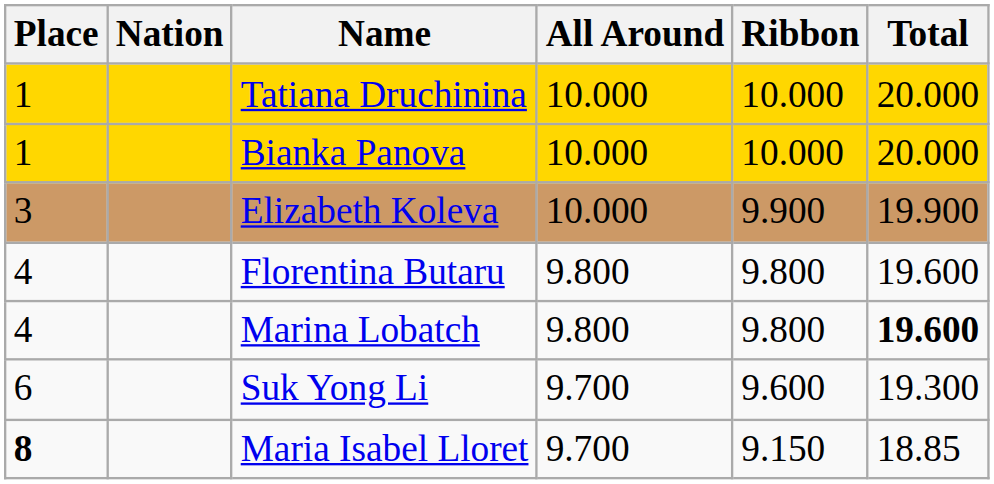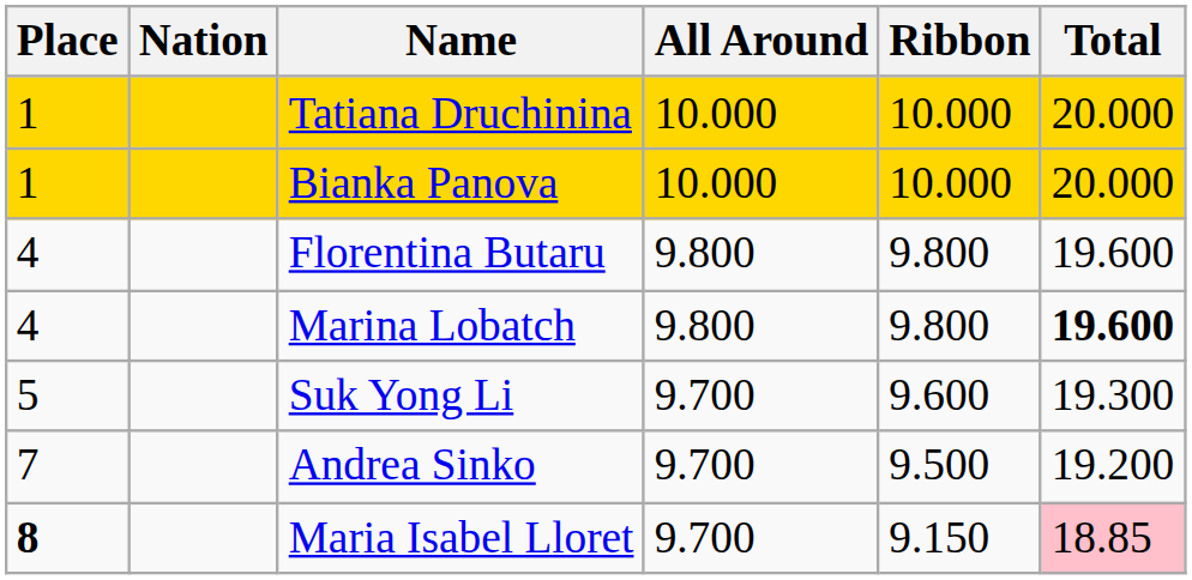- row: 3 | Elizabeth Koleva | 10.000 | 9.900 | 19.900
Suk Yong Li | Place: 6 -> 5
+ row: 7 | Andrea Sinko | 9.700 | 9.500 | 19.200
Maria Isabel Lloret | Total: no background -> pink background
